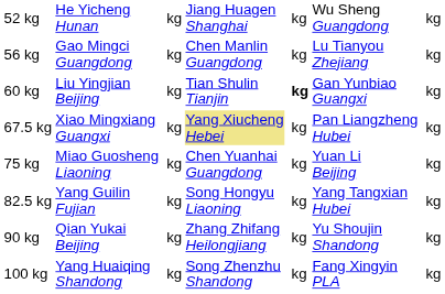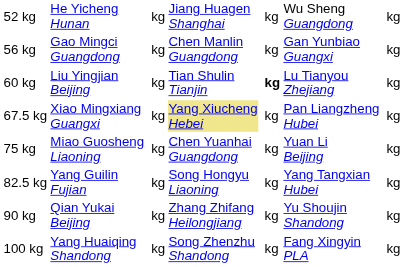56 kg | column 6: Lu Tianyou Zhejiang -> Gan Yunbiao Guangxi
60 kg | column 6: Gan Yunbiao Guangxi -> Lu Tianyou Zhejiang
